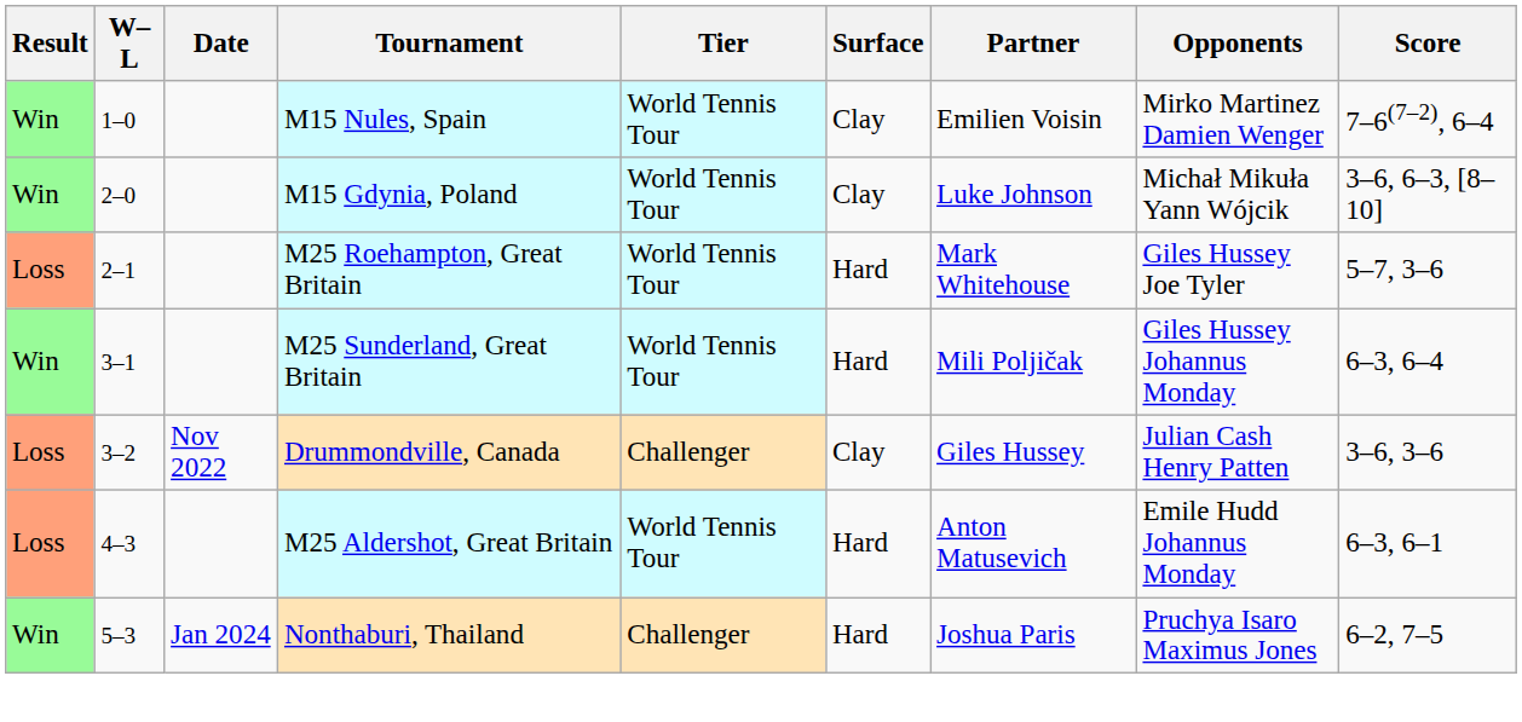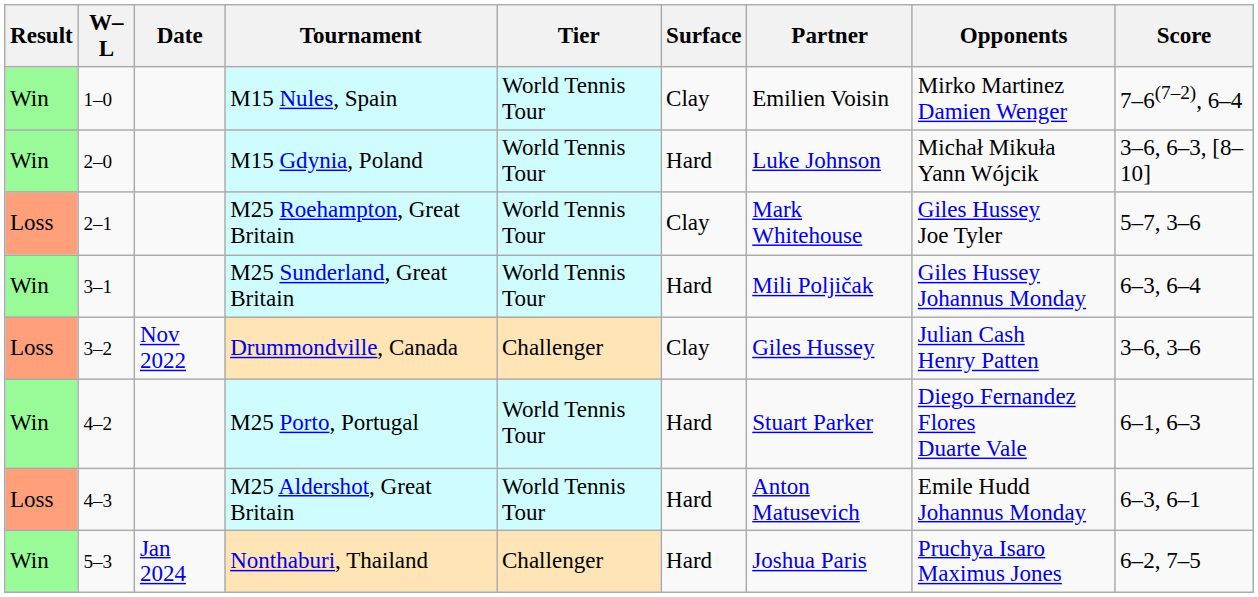M15 Gdynia, Poland | Surface: Clay -> Hard
M25 Roehampton, Great Britain | Surface: Hard -> Clay
+ row: Win | 4–2 | M25 Porto, Portugal | World Tennis Tour | Hard | Stuart Parker | Diego Fernandez Flores Duarte Vale | 6–1, 6–3
